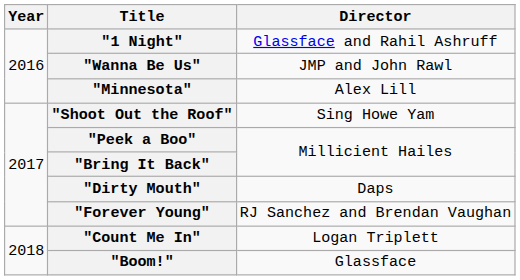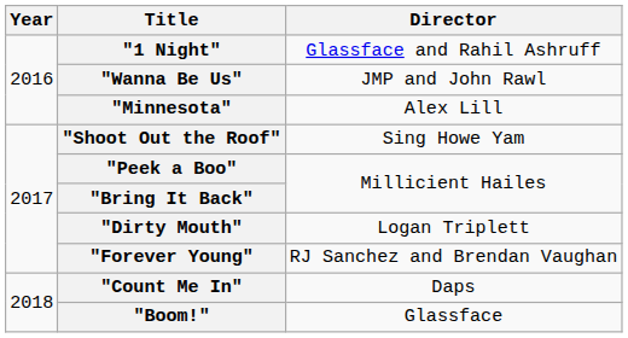"Dirty Mouth" | Director: Daps -> Logan Triplett
"Count Me In" | Director: Logan Triplett -> Daps
